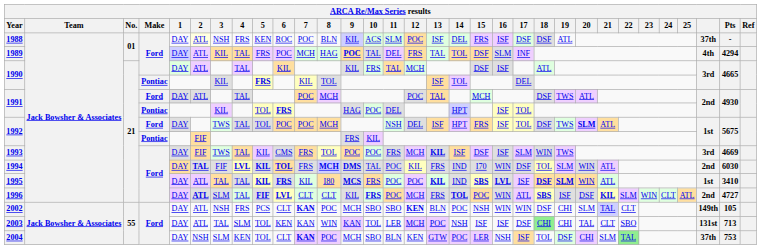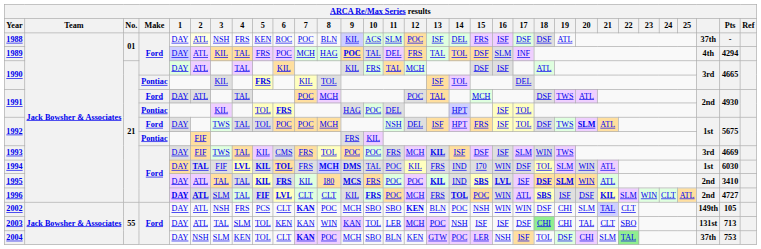1994 | column 30: 2nd -> 1st
1995 | column 30: 1st -> 2nd
1996 | 1: normal -> bold
